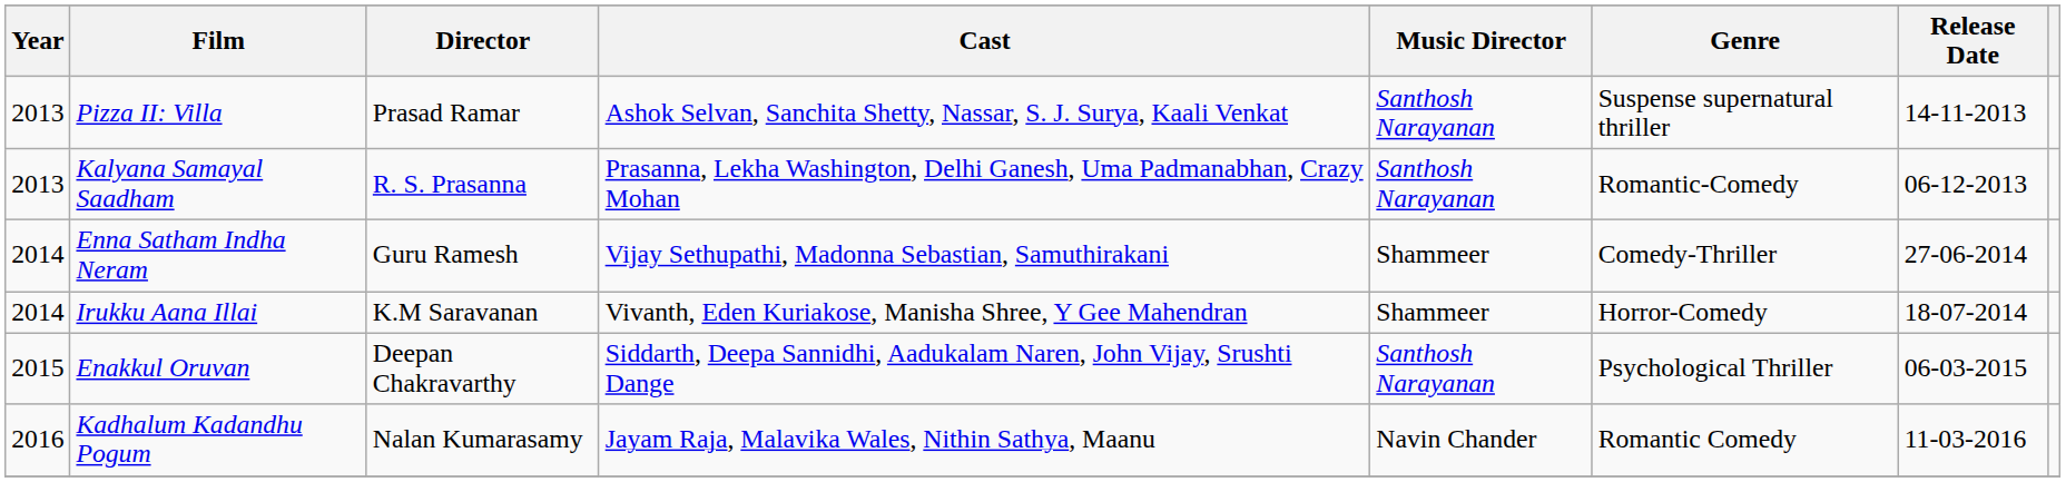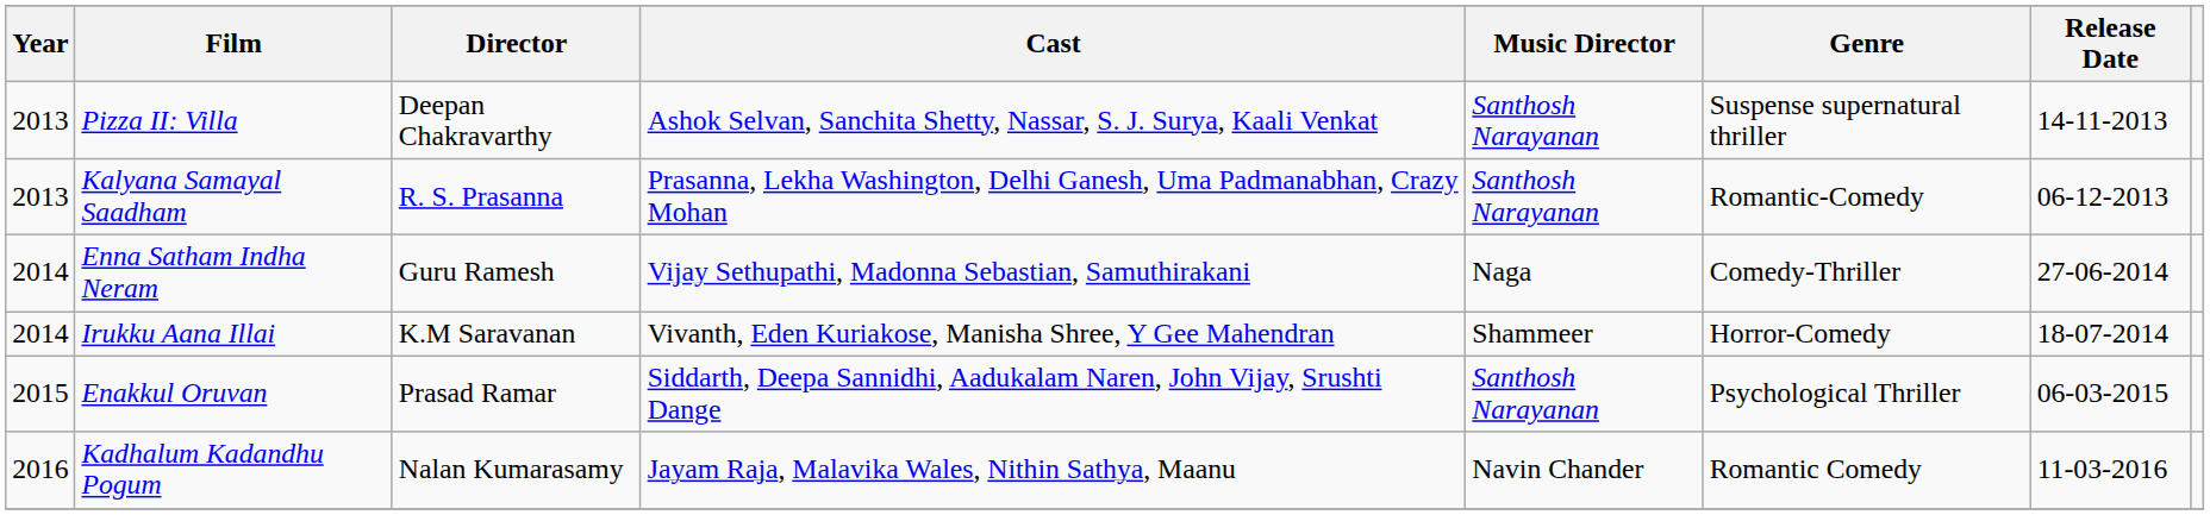Pizza II: Villa | Director: Prasad Ramar -> Deepan Chakravarthy
Enna Satham Indha Neram | Music Director: Shammeer -> Naga
Enakkul Oruvan | Director: Deepan Chakravarthy -> Prasad Ramar
